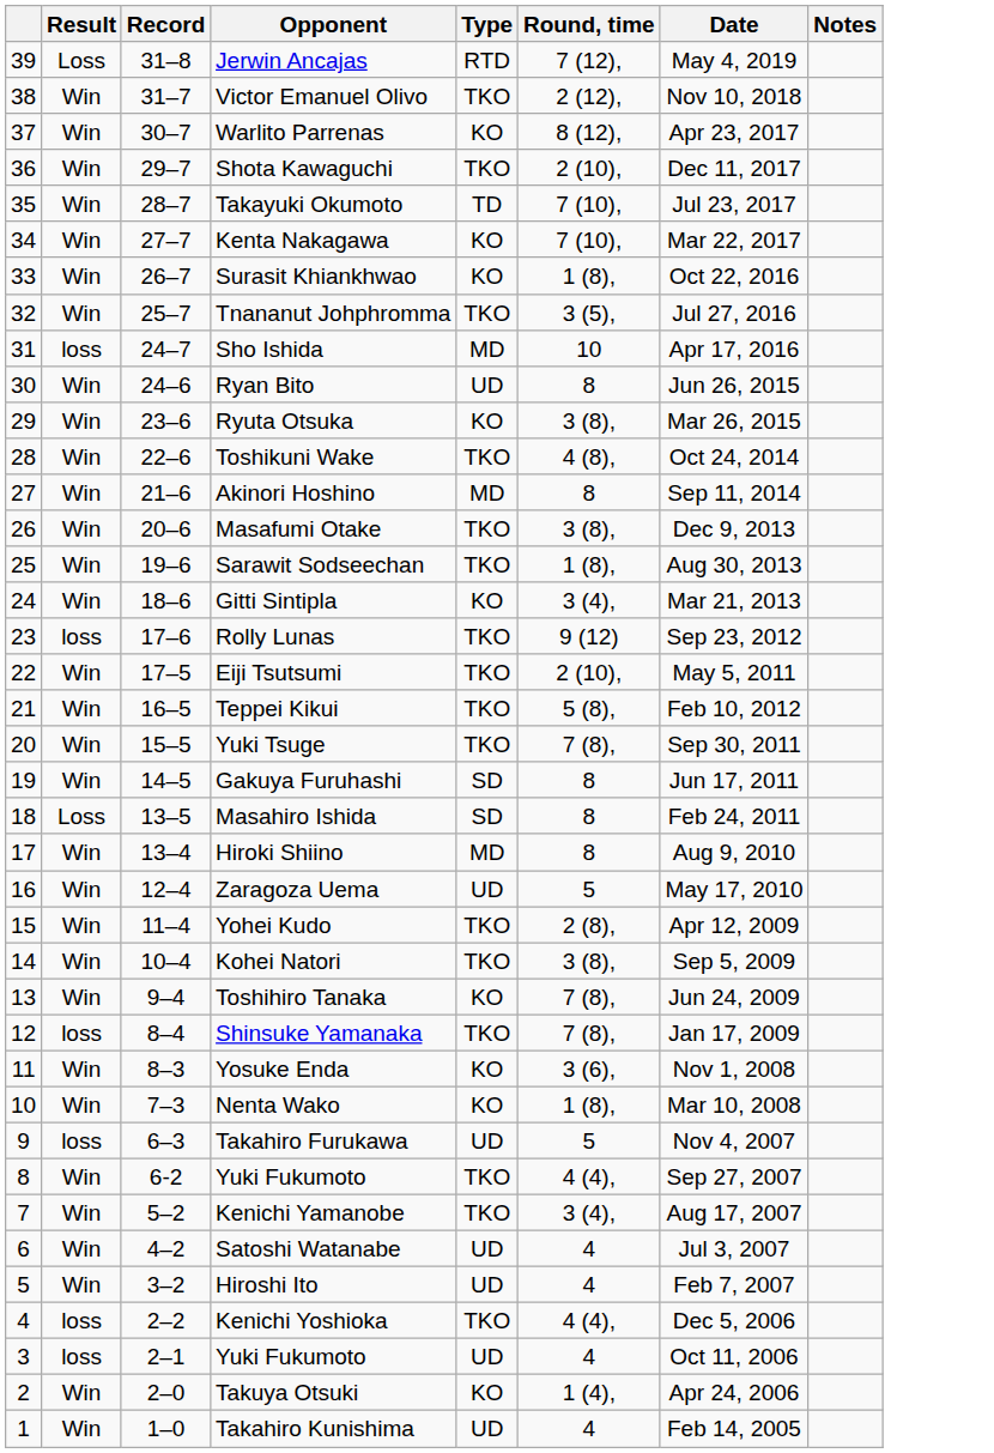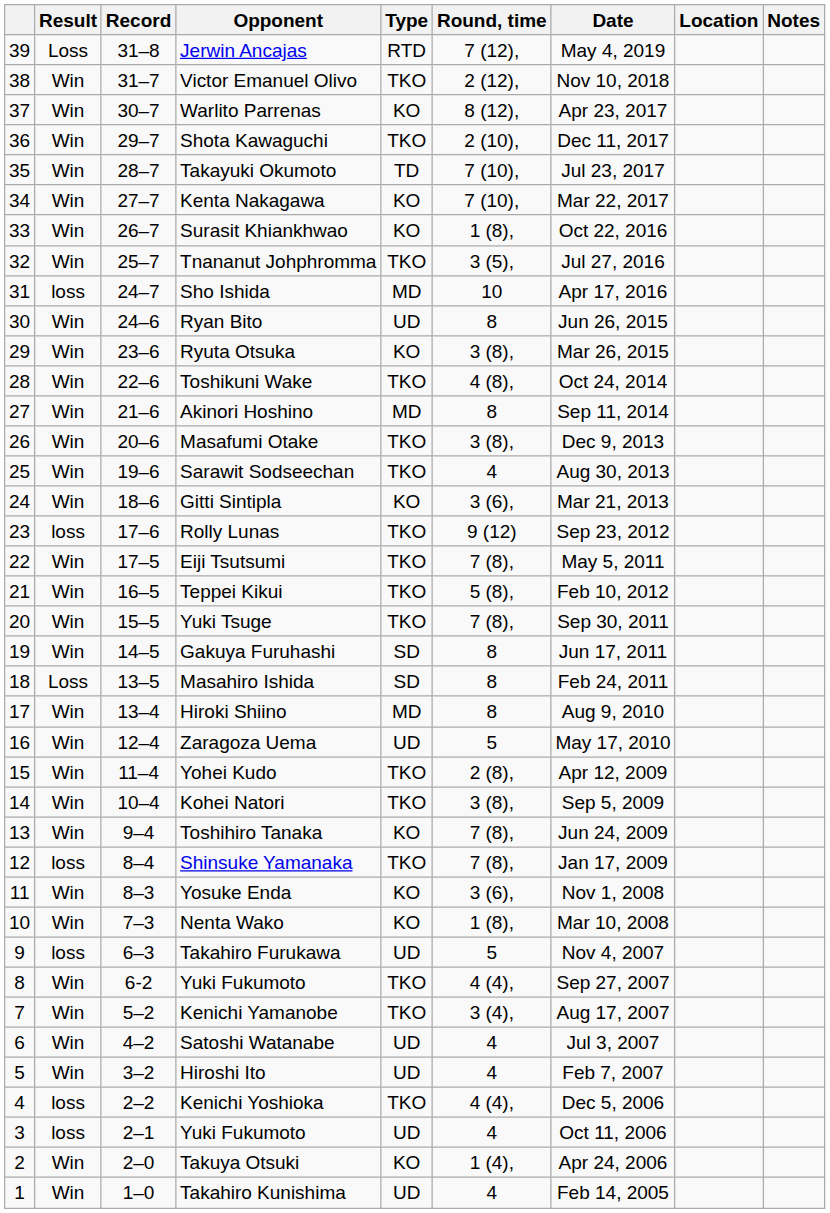+ column: Location
Sarawit Sodseechan | Round, time: 1 (8), -> 4
Gitti Sintipla | Round, time: 3 (4), -> 3 (6),
Eiji Tsutsumi | Round, time: 2 (10), -> 7 (8),
